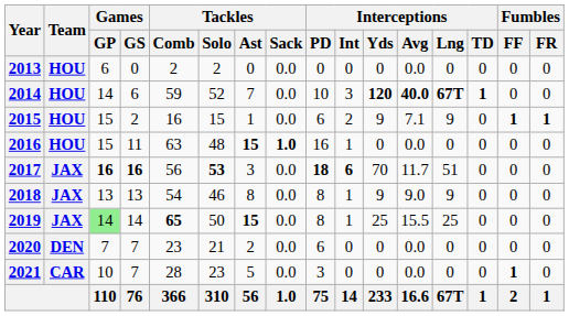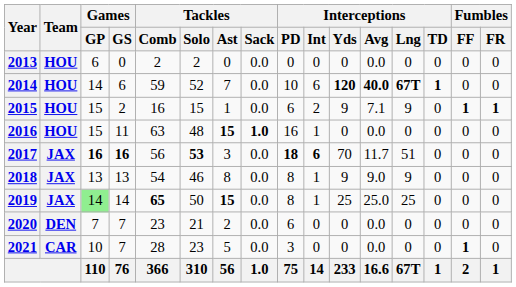2014 | Interceptions / Int: 3 -> 6
2019 | Interceptions / Avg: 15.5 -> 25.0
